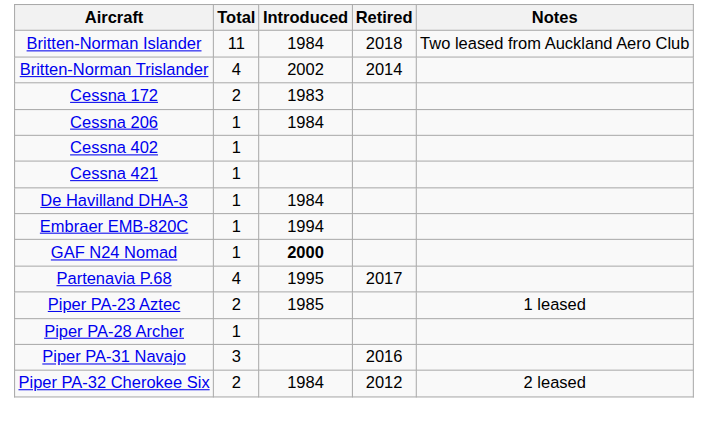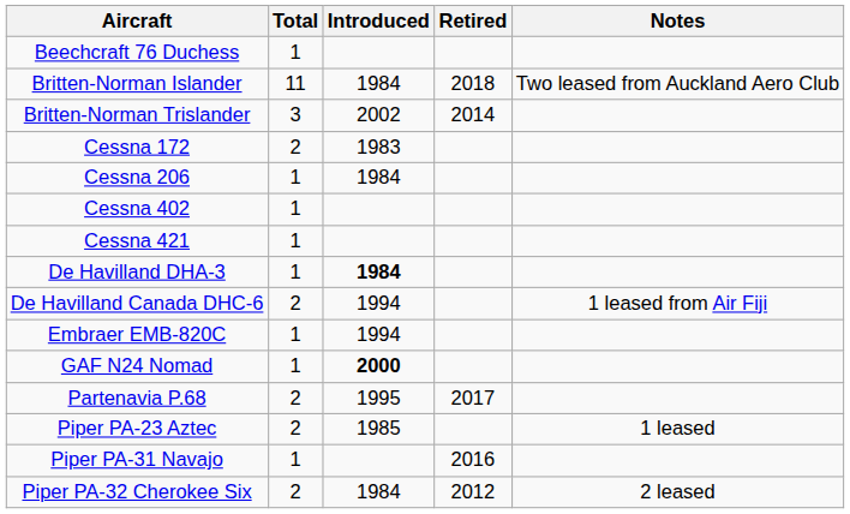+ row: Beechcraft 76 Duchess | 1
Britten-Norman Trislander | Total: 4 -> 3
De Havilland DHA-3 | Introduced: normal -> bold
+ row: De Havilland Canada DHC-6 | 2 | 1994 | 1 leased from Air Fiji
Partenavia P.68 | Total: 4 -> 2
- row: Piper PA-28 Archer | 1
Piper PA-31 Navajo | Total: 3 -> 1
